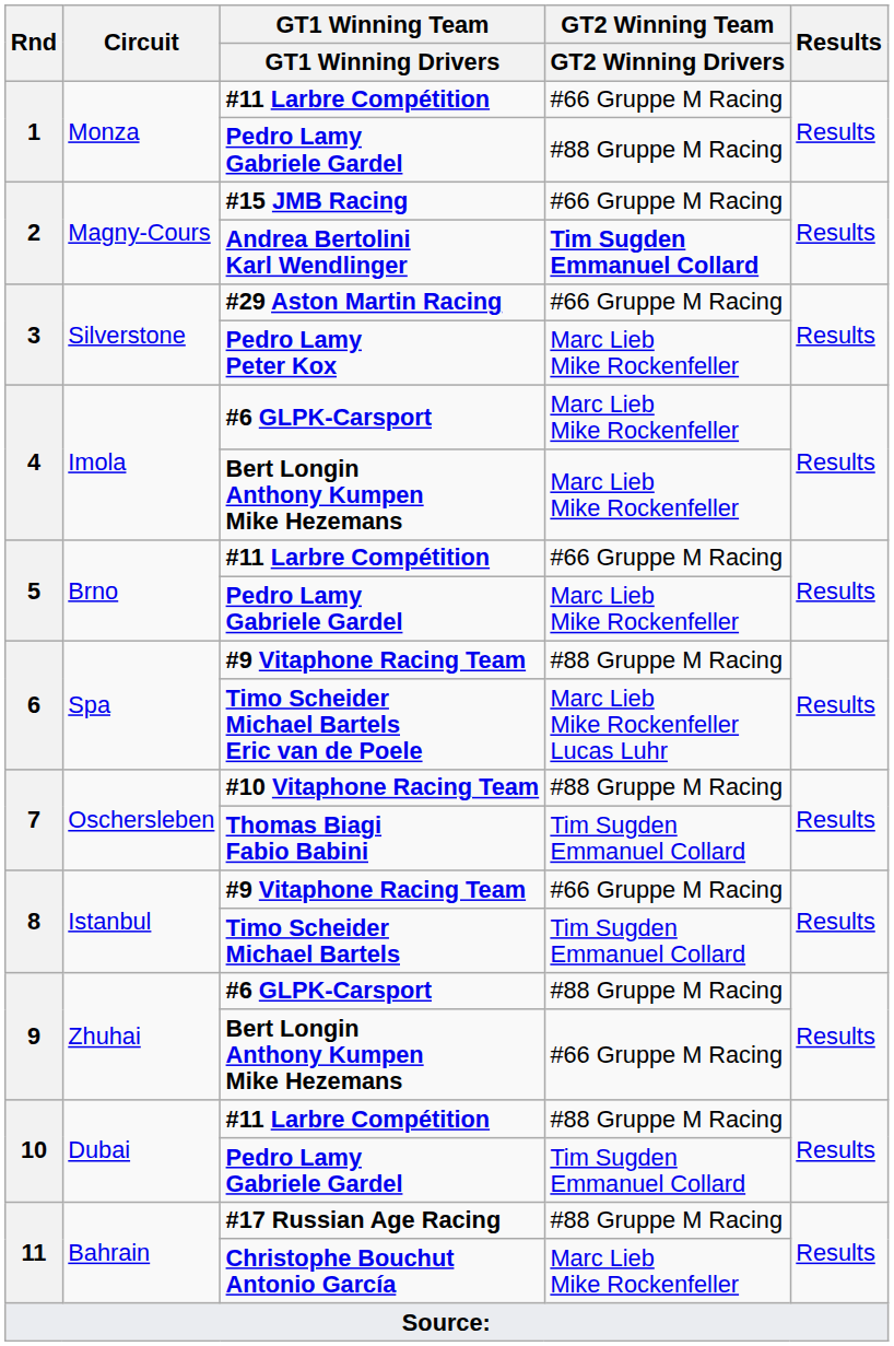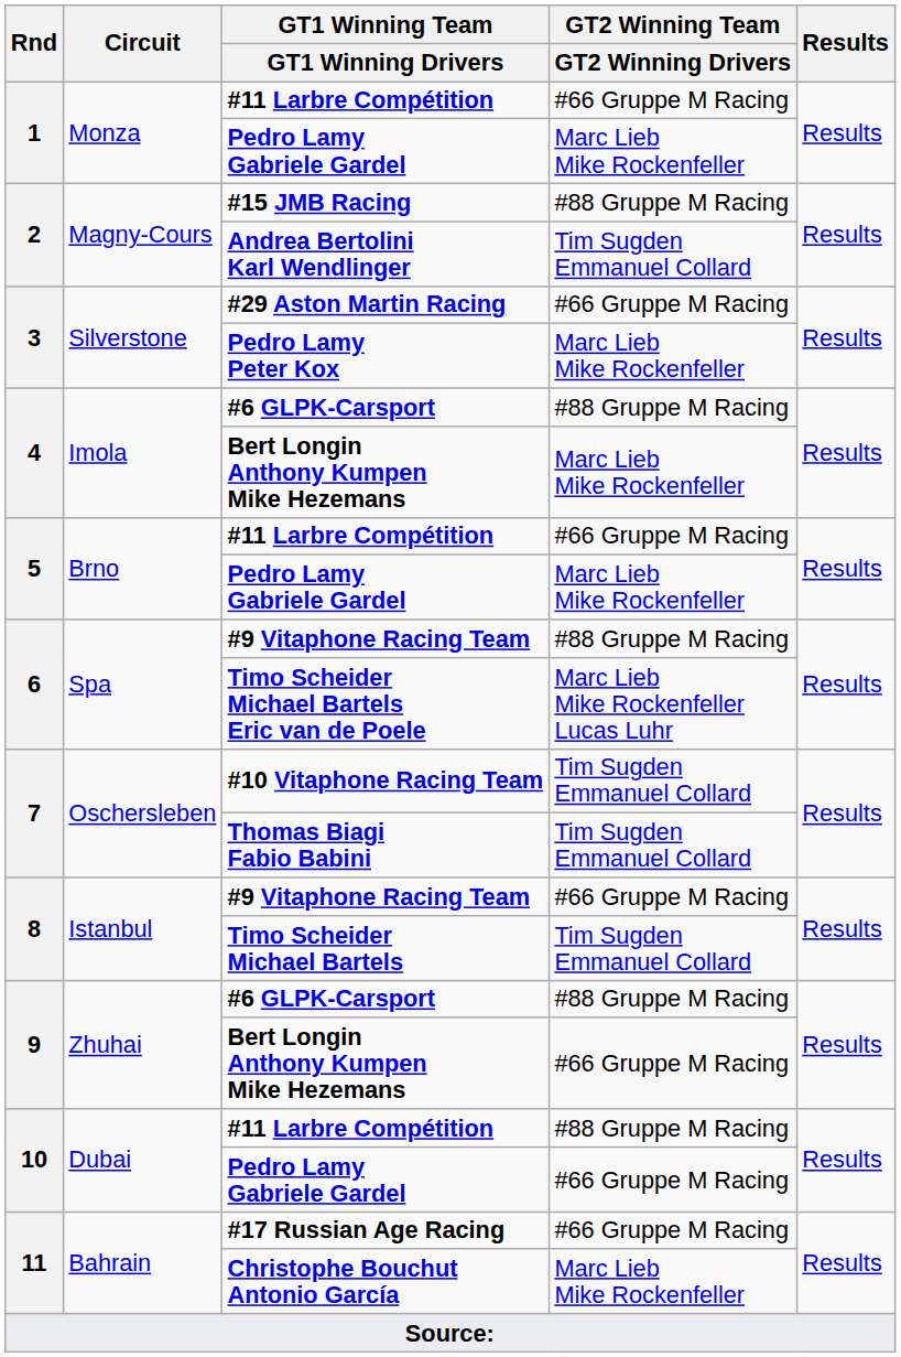1 / Pedro Lamy Gabriele Gardel | GT2 Winning Team / GT2 Winning Drivers: #88 Gruppe M Racing -> Marc Lieb Mike Rockenfeller
#15 JMB Racing | GT2 Winning Team / GT2 Winning Drivers: #66 Gruppe M Racing -> #88 Gruppe M Racing
Andrea Bertolini Karl Wendlinger | GT2 Winning Team / GT2 Winning Drivers: bold -> normal
4 / #6 GLPK-Carsport | GT2 Winning Team / GT2 Winning Drivers: Marc Lieb Mike Rockenfeller -> #88 Gruppe M Racing
#10 Vitaphone Racing Team | GT2 Winning Team / GT2 Winning Drivers: #88 Gruppe M Racing -> Tim Sugden Emmanuel Collard
10 / Pedro Lamy Gabriele Gardel | GT2 Winning Team / GT2 Winning Drivers: Tim Sugden Emmanuel Collard -> #66 Gruppe M Racing
#17 Russian Age Racing | GT2 Winning Team / GT2 Winning Drivers: #88 Gruppe M Racing -> #66 Gruppe M Racing
